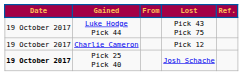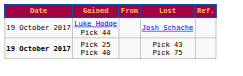Luke Hodge Pick 44 | Lost: Pick 43 Pick 75 -> Josh Schache
- row: 19 October 2017 | Charlie Cameron | Pick 12
Pick 25 Pick 40 | Lost: Josh Schache -> Pick 43 Pick 75
